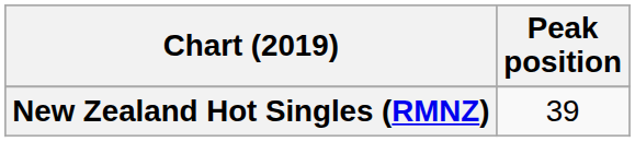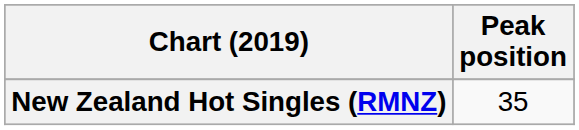New Zealand Hot Singles (RMNZ) | Peak position: 39 -> 35
